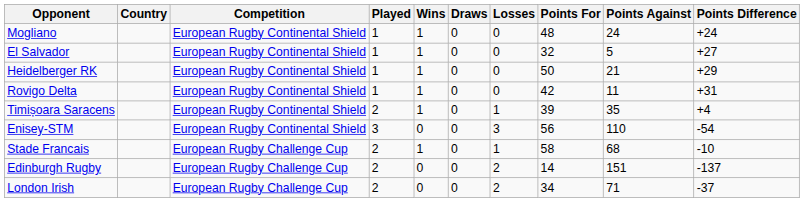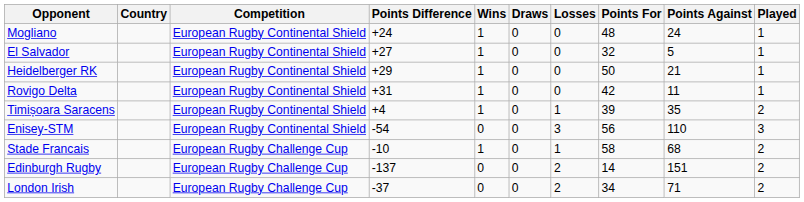columns swapped: Played <-> Points Difference
